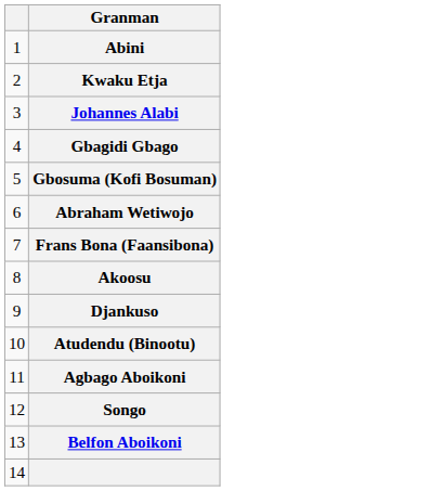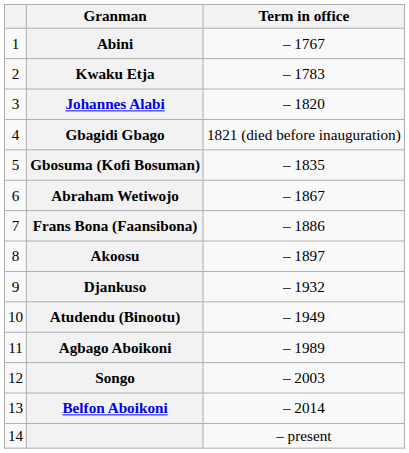+ column: Term in office | – 1767 | – 1783 | – 1820 | 1821 (died before inauguration) | – 1835 | – 1867 | – 1886 | – 1897 | – 1932 | – 1949 | – 1989 | – 2003 | – 2014 | – present
